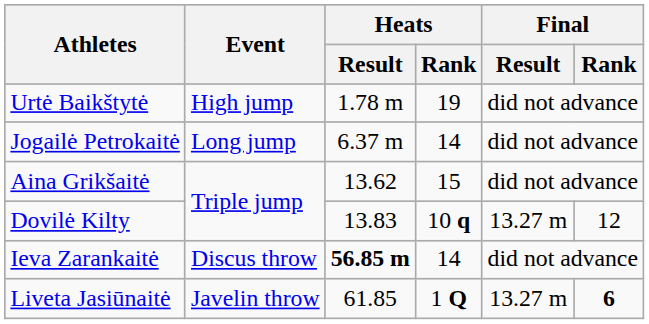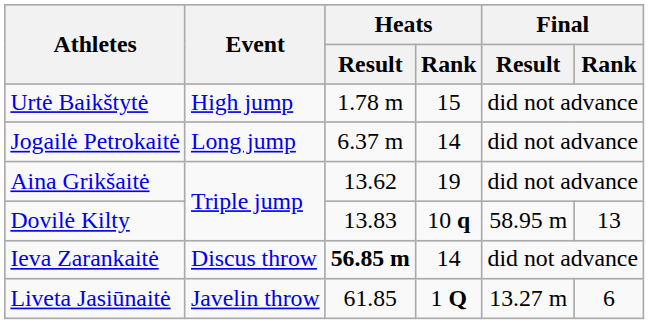Urtė Baikštytė | Heats / Rank: 19 -> 15
Aina Grikšaitė | Heats / Rank: 15 -> 19
Dovilė Kilty | Final / Result: 13.27 m -> 58.95 m
Dovilė Kilty | Final / Rank: 12 -> 13
Liveta Jasiūnaitė | Final / Rank: bold -> normal
